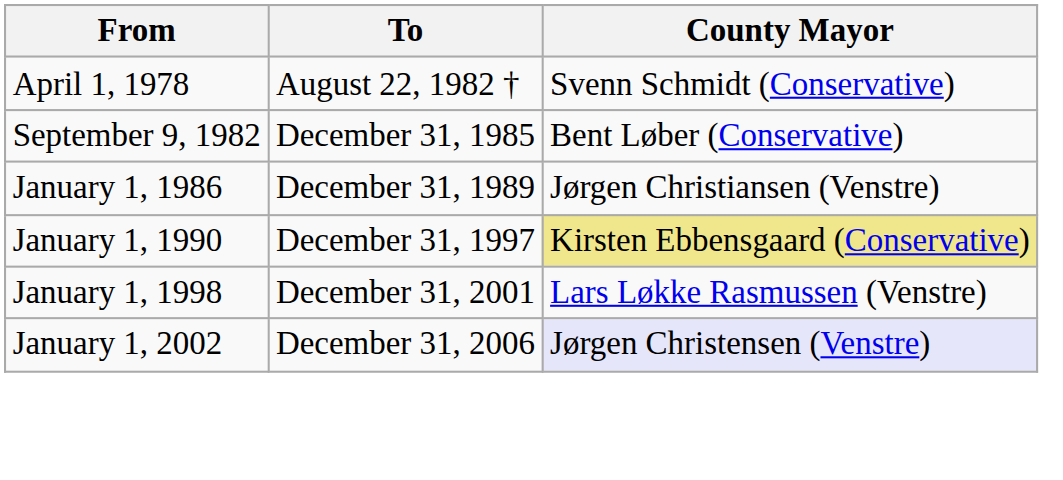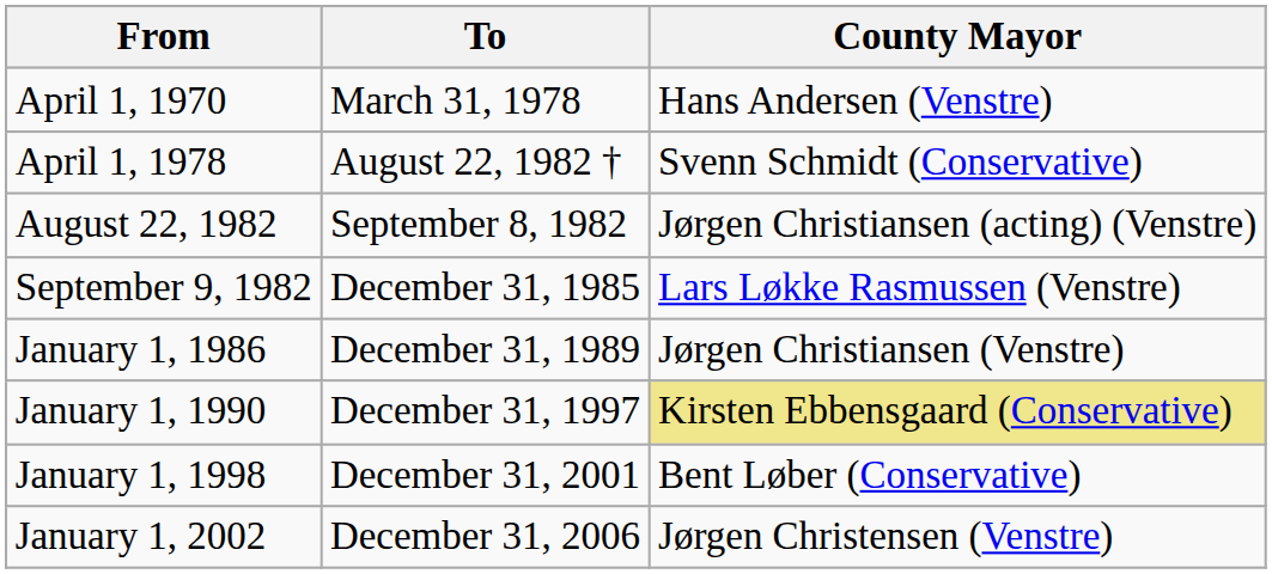+ row: April 1, 1970 | March 31, 1978 | Hans Andersen (Venstre)
+ row: August 22, 1982 | September 8, 1982 | Jørgen Christiansen (acting) (Venstre)
September 9, 1982 | County Mayor: Bent Løber (Conservative) -> Lars Løkke Rasmussen (Venstre)
January 1, 1998 | County Mayor: Lars Løkke Rasmussen (Venstre) -> Bent Løber (Conservative)
January 1, 2002 | County Mayor: lavender background -> no background
